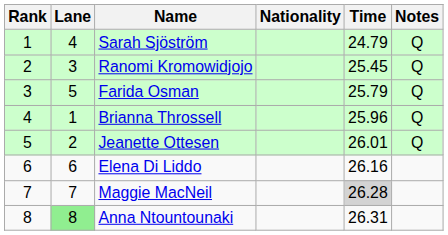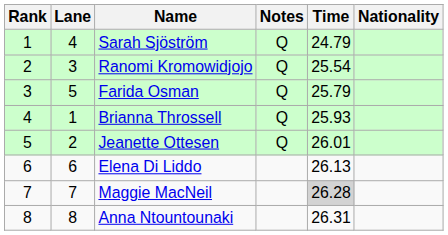columns swapped: Nationality <-> Notes
Ranomi Kromowidjojo | Time: 25.45 -> 25.54
Brianna Throssell | Time: 25.96 -> 25.93
Elena Di Liddo | Time: 26.16 -> 26.13
Anna Ntountounaki | Lane: lightgreen background -> no background
